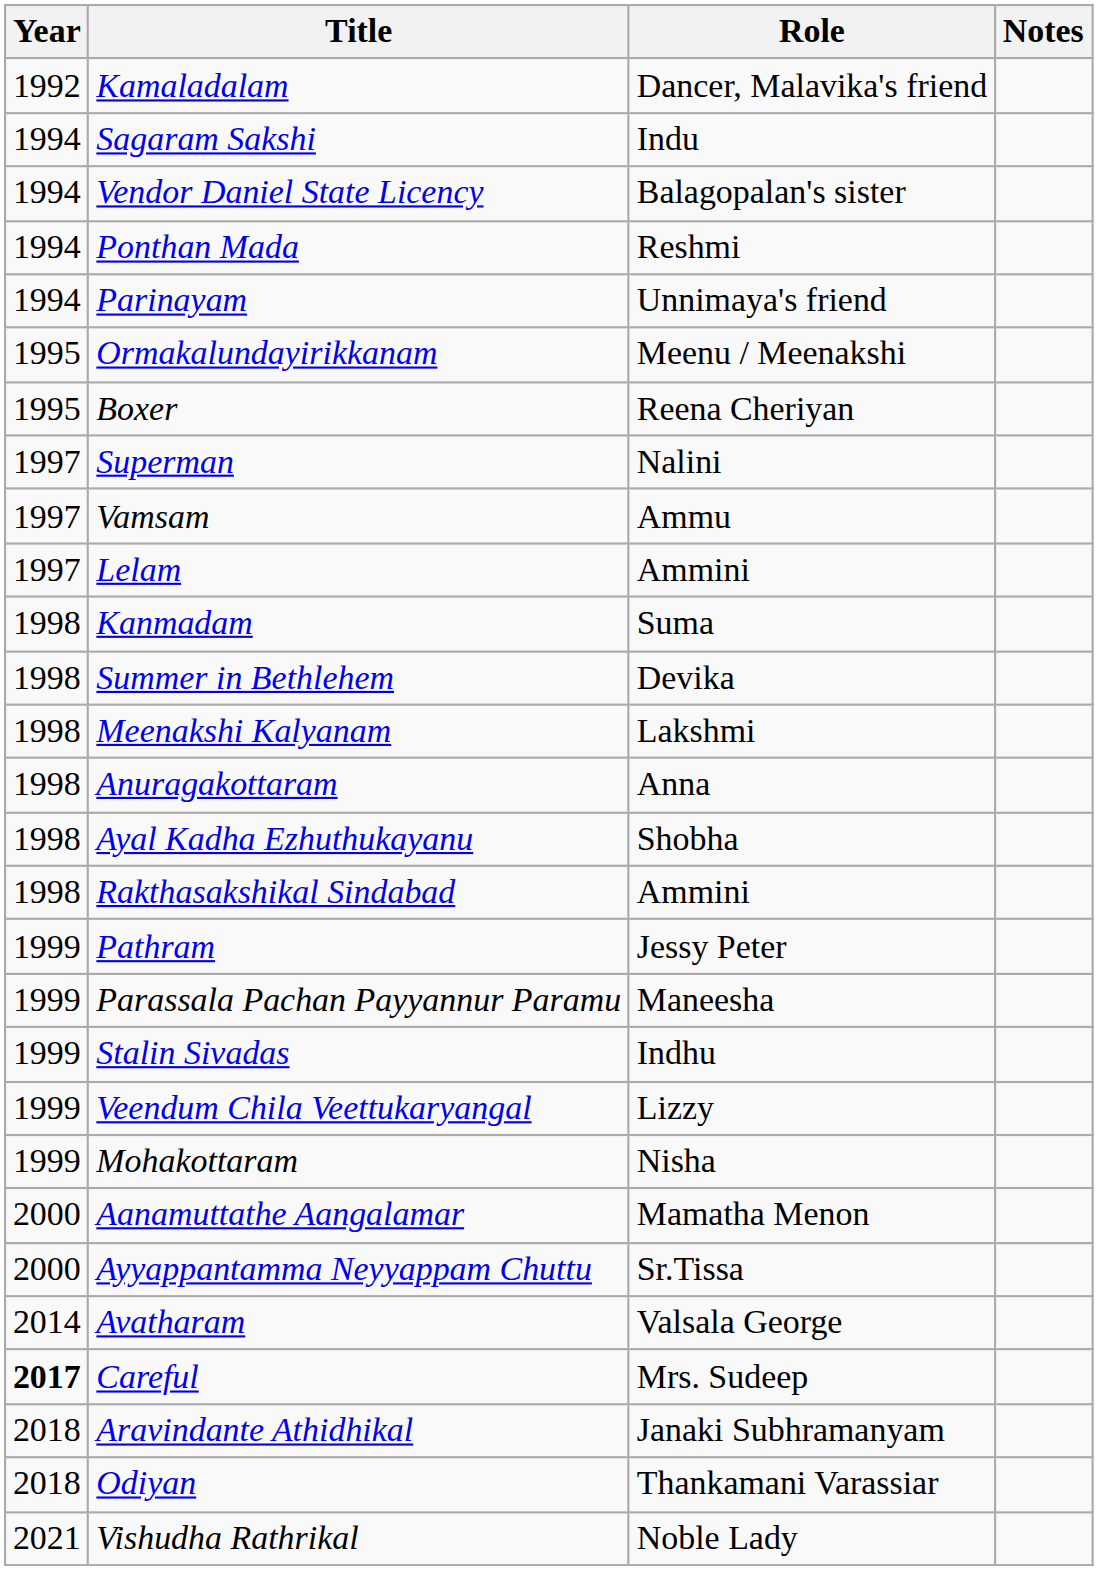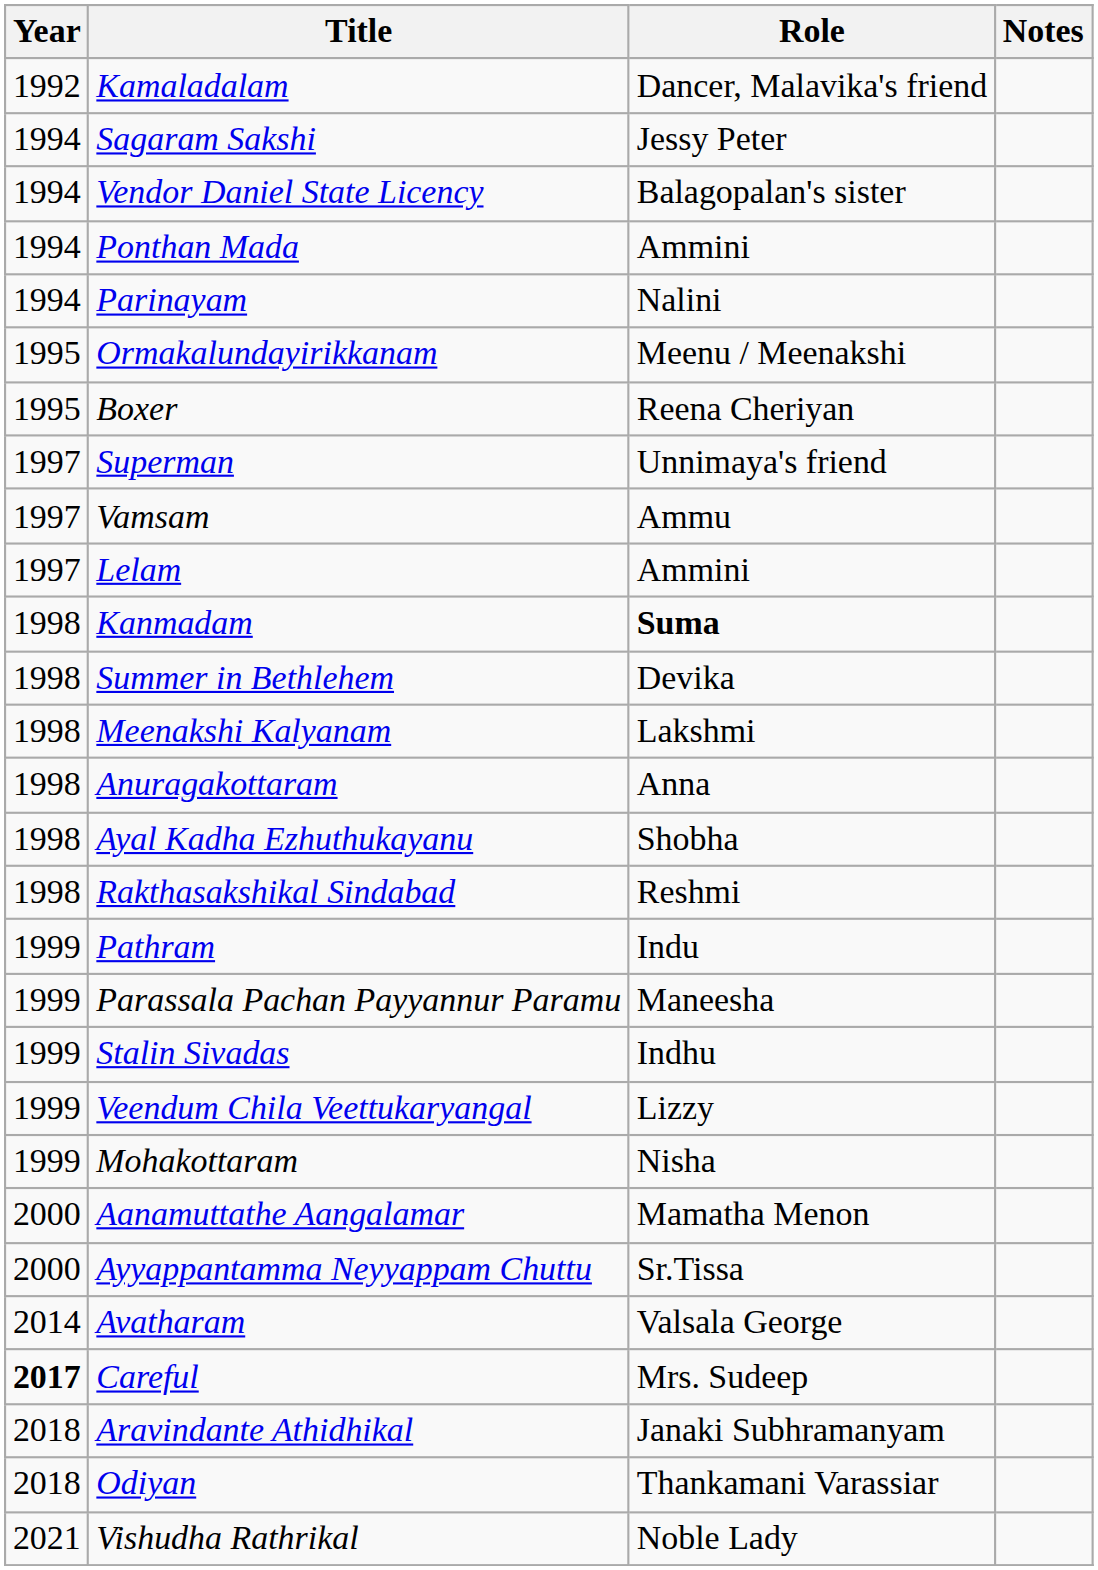Sagaram Sakshi | Role: Indu -> Jessy Peter
Ponthan Mada | Role: Reshmi -> Ammini
Parinayam | Role: Unnimaya's friend -> Nalini
Superman | Role: Nalini -> Unnimaya's friend
Kanmadam | Role: normal -> bold
Rakthasakshikal Sindabad | Role: Ammini -> Reshmi
Pathram | Role: Jessy Peter -> Indu
